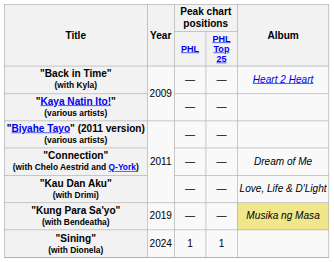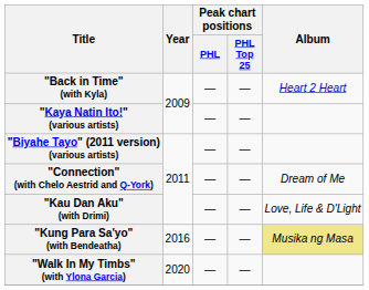"Kung Para Sa'yo" (with Bendeatha) | Year: 2019 -> 2016
+ row: "Walk In My Timbs" (with Ylona Garcia) | 2020 | — | —
- row: "Sining" (with Dionela) | 2024 | 1 | 1
